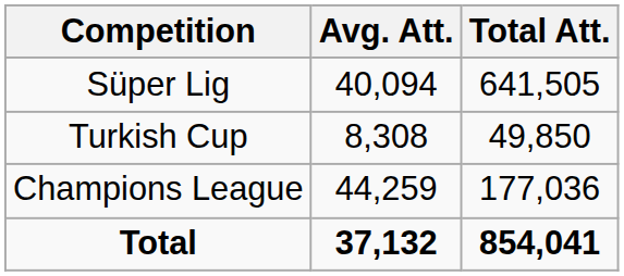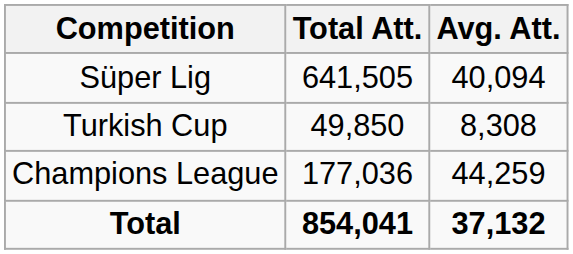columns swapped: Avg. Att. <-> Total Att.
